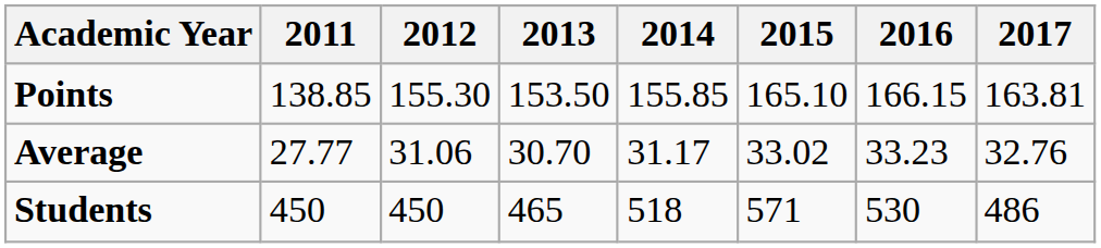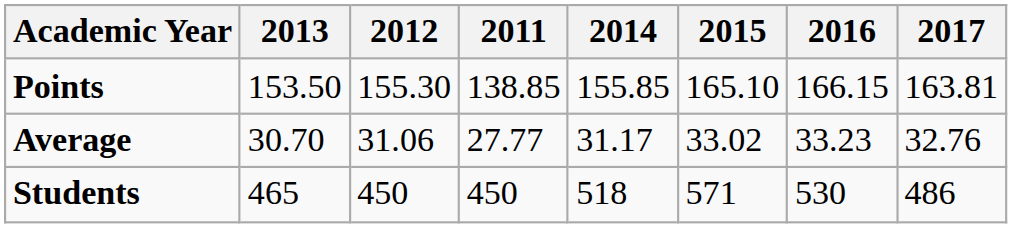columns swapped: 2011 <-> 2013
